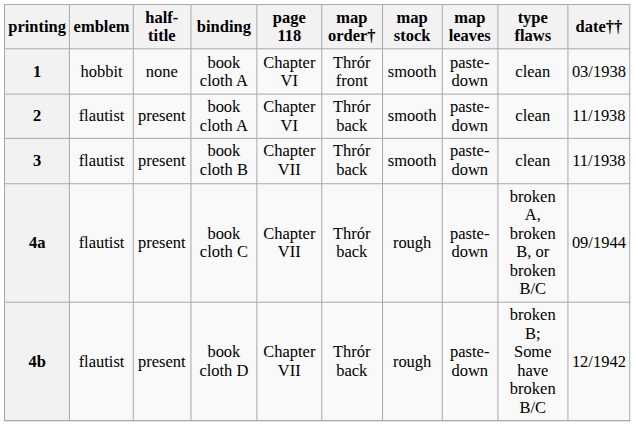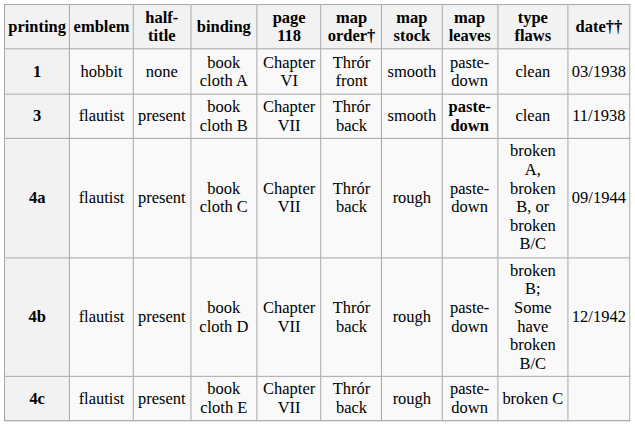- row: 2 | flautist | present | book cloth A | Chapter VI | Thrór back | smooth | paste-down | clean | 11/1938
3 | map leaves: normal -> bold
+ row: 4c | flautist | present | book cloth E | Chapter VII | Thrór back | rough | paste-down | broken C
